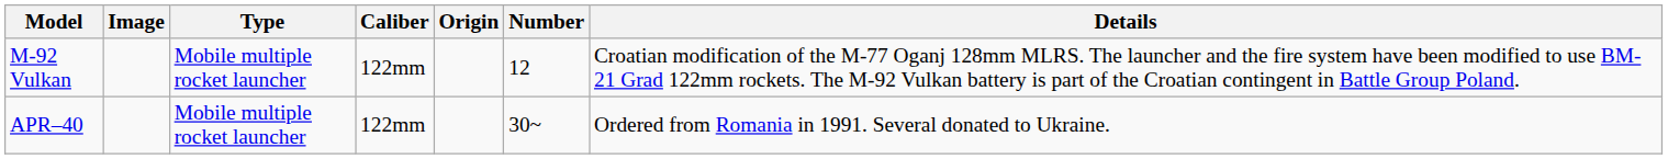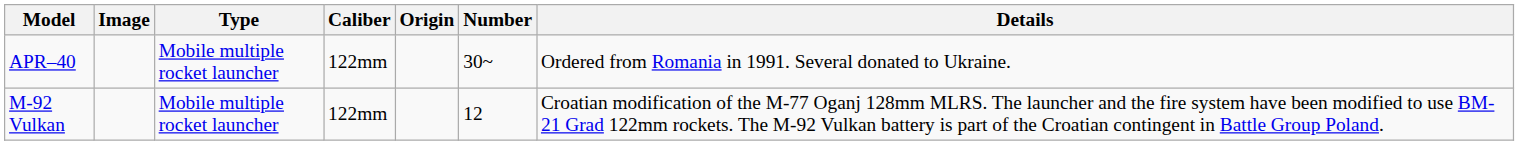rows swapped: M-92 Vulkan <-> APR–40
